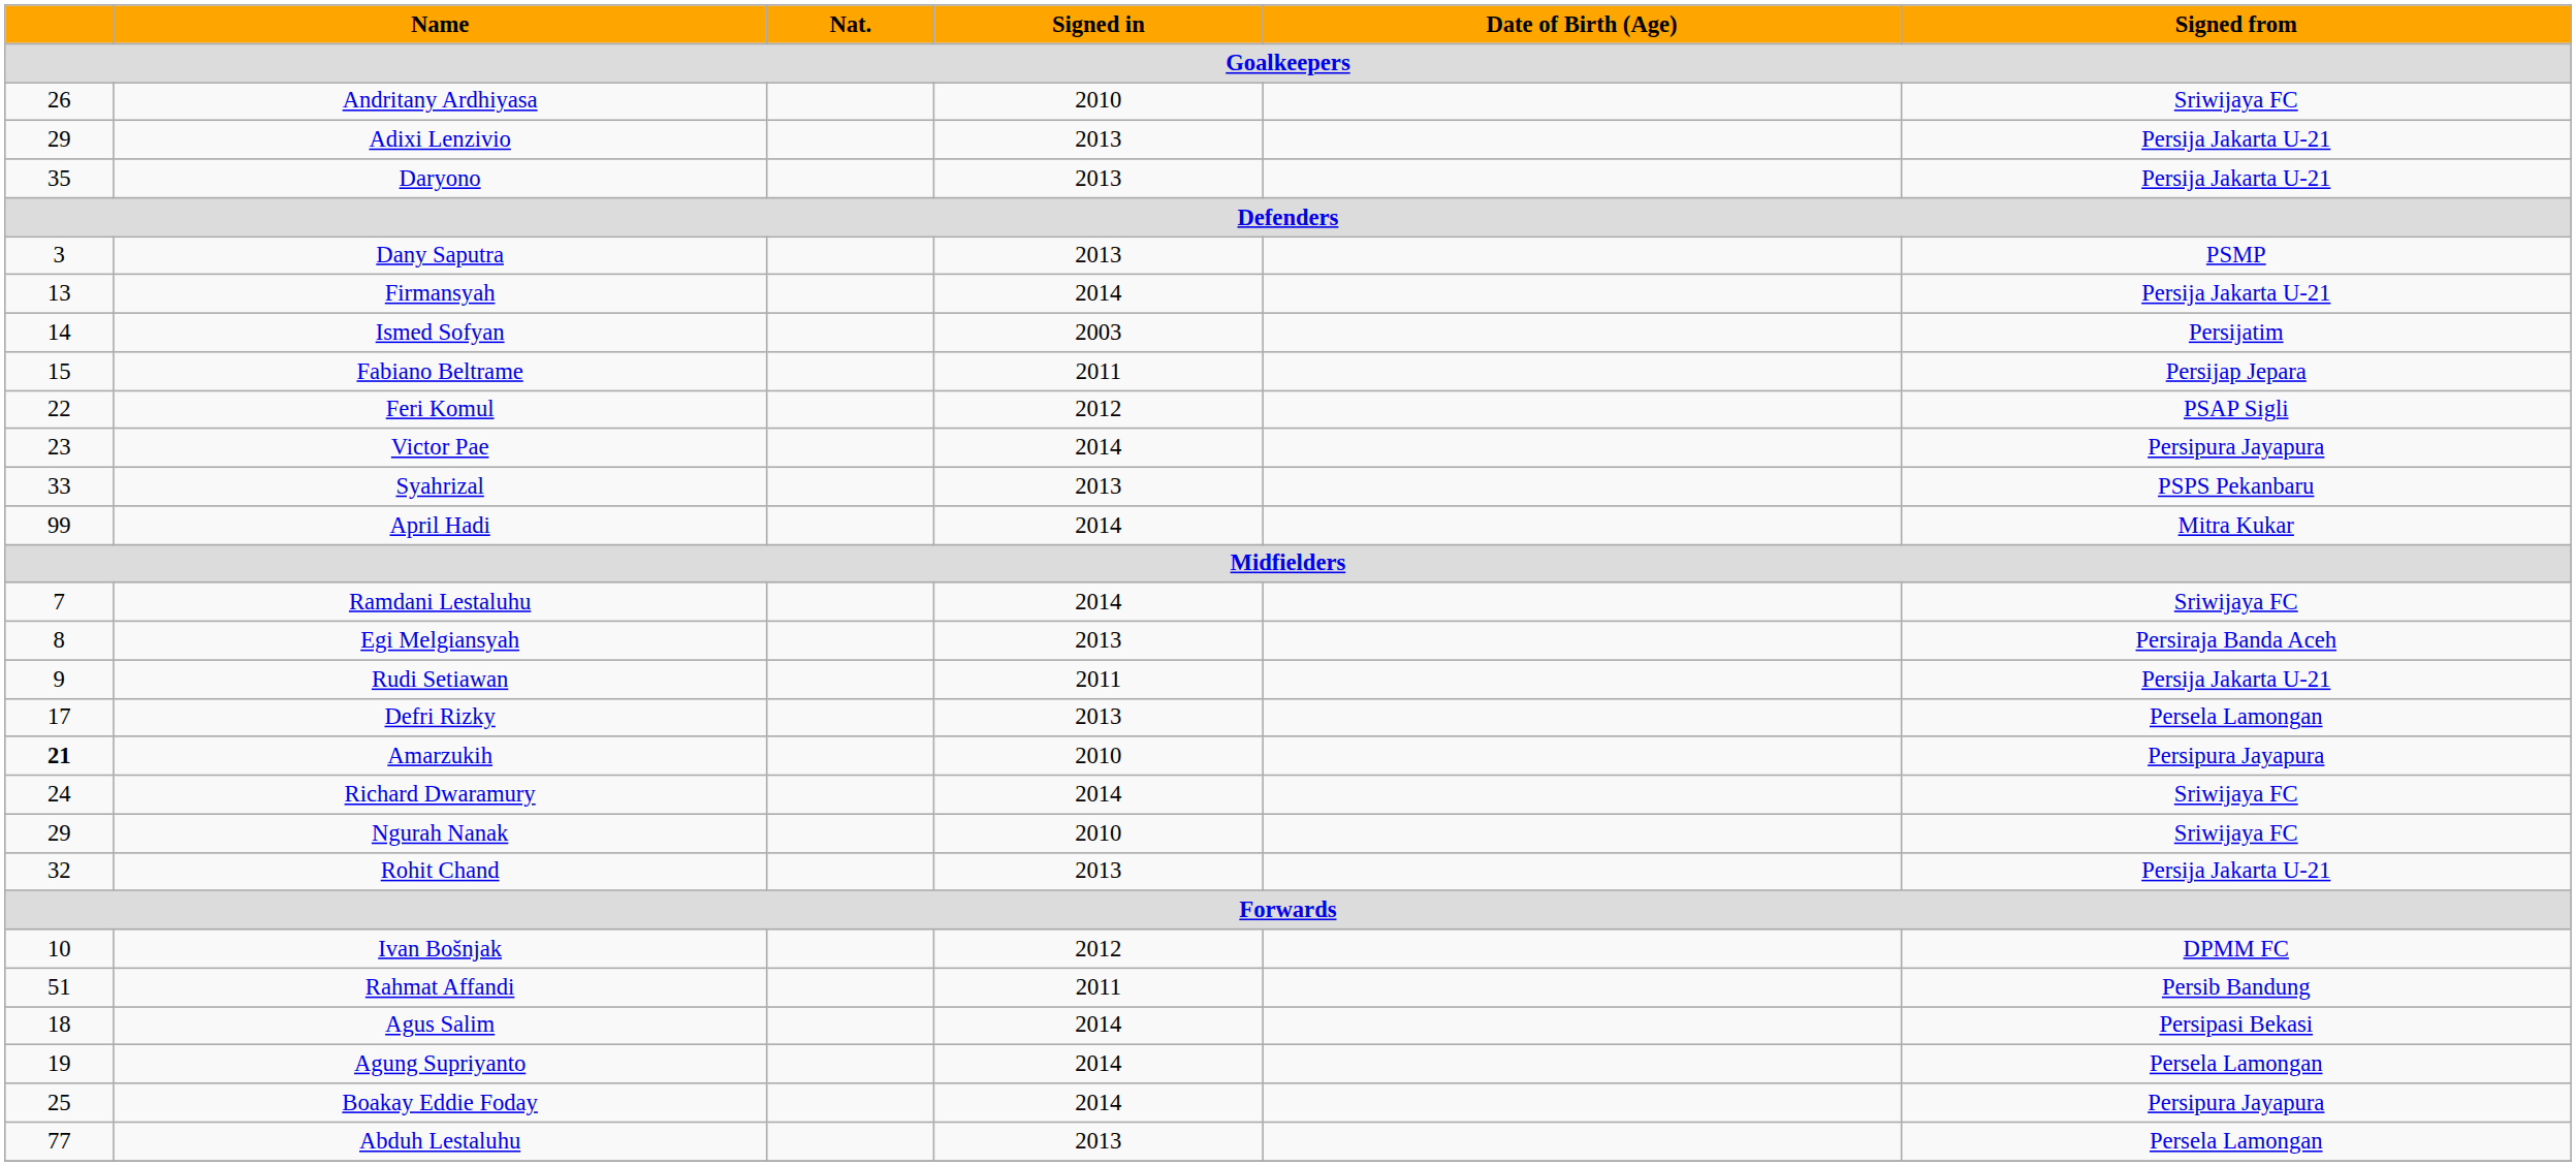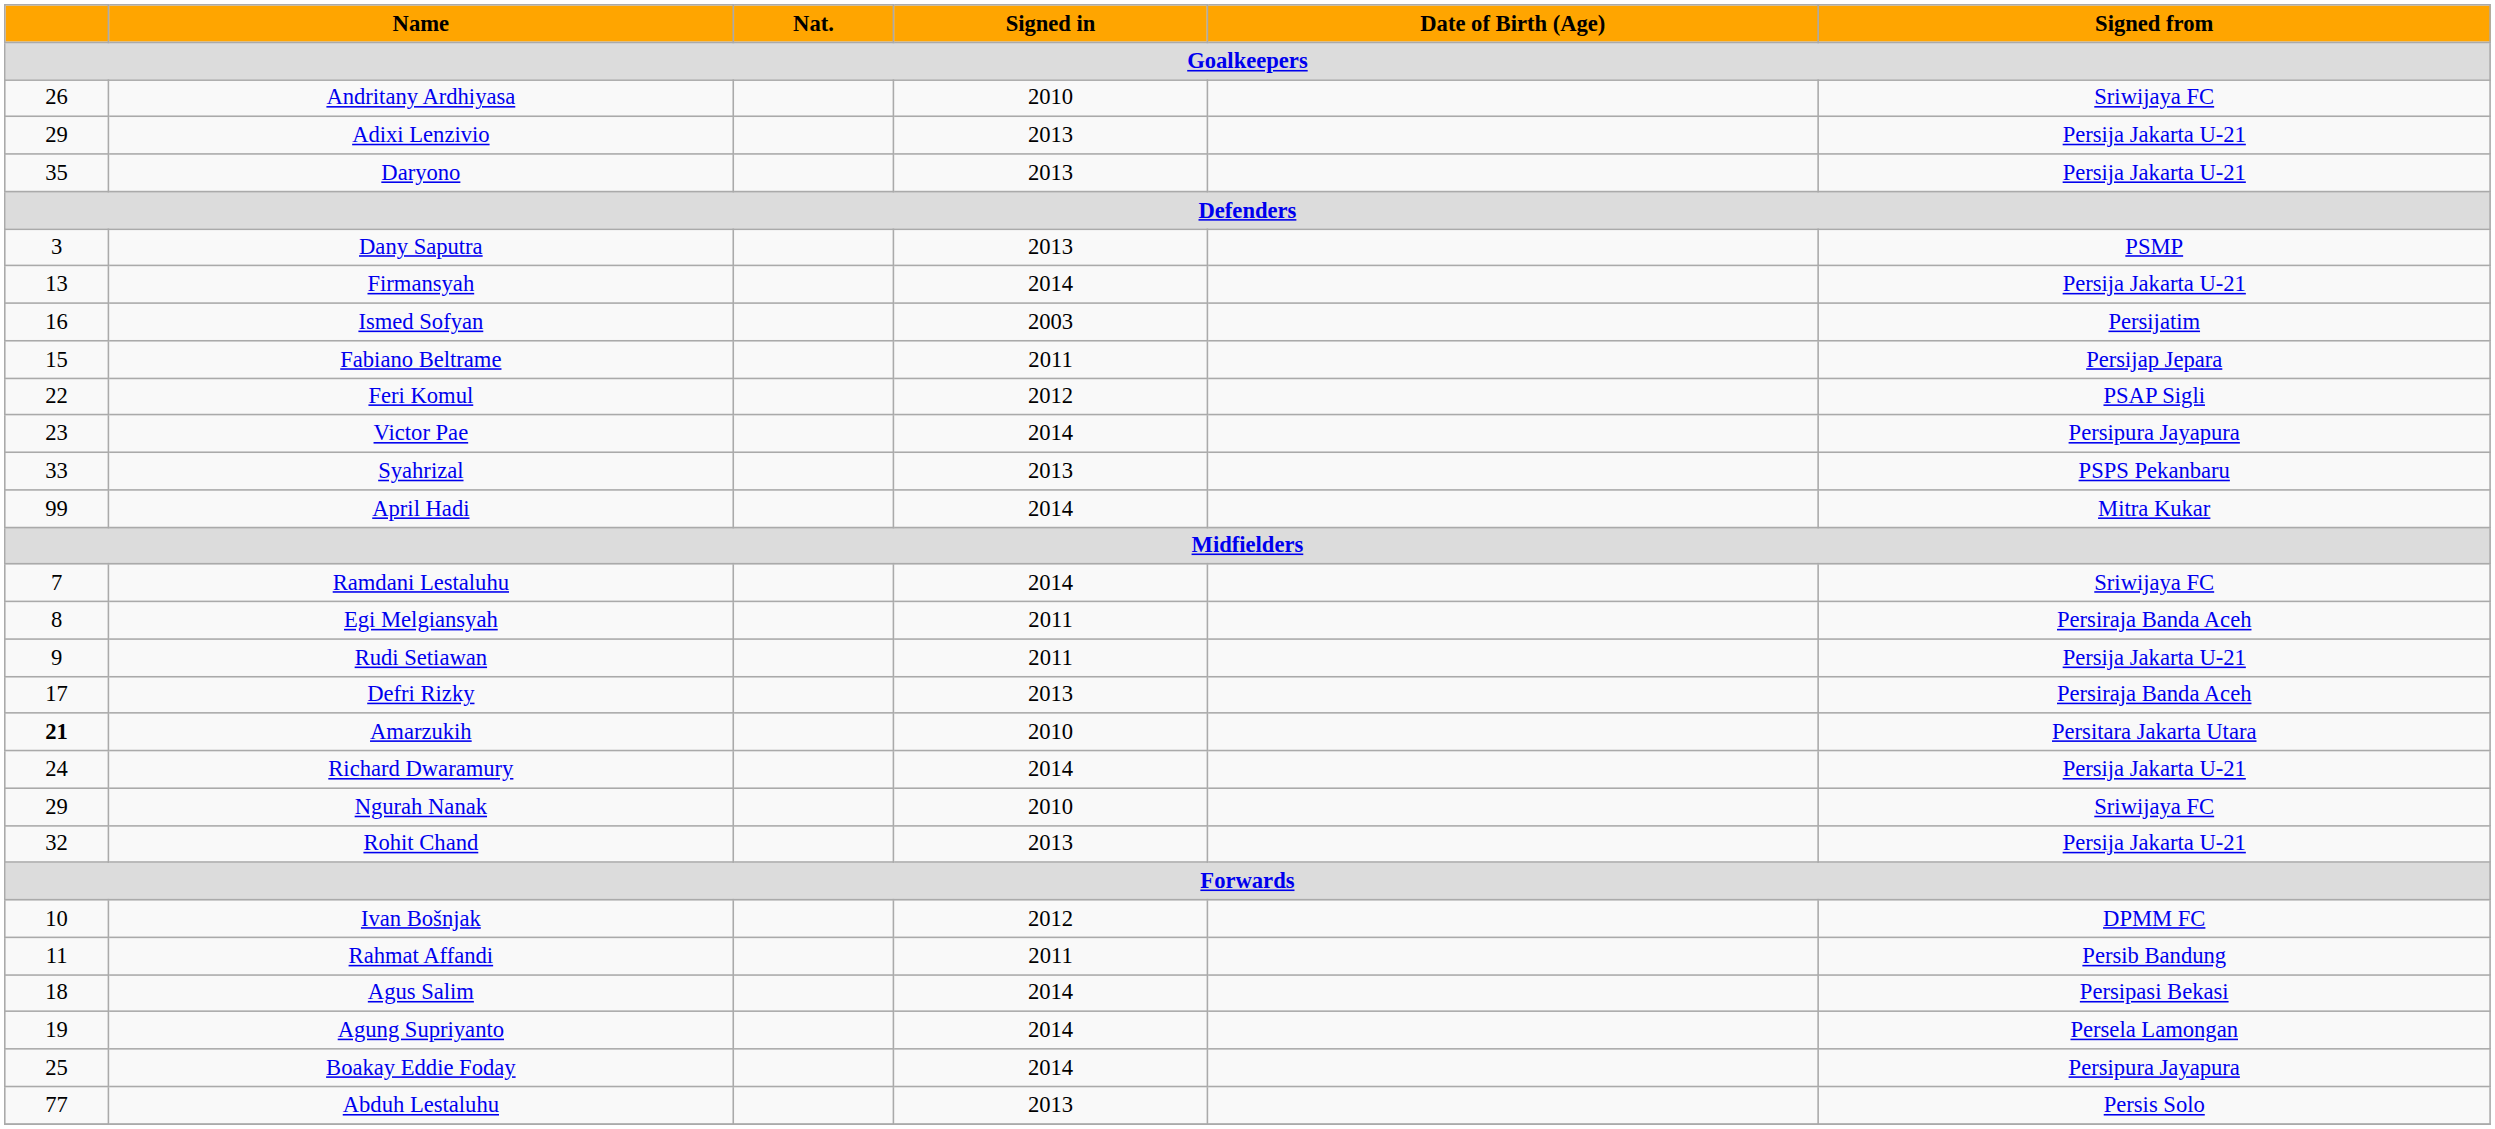Ismed Sofyan | column 1: 14 -> 16
Egi Melgiansyah | Signed in: 2013 -> 2011
Defri Rizky | Signed from: Persela Lamongan -> Persiraja Banda Aceh
Amarzukih | Signed from: Persipura Jayapura -> Persitara Jakarta Utara
Richard Dwaramury | Signed from: Sriwijaya FC -> Persija Jakarta U-21
Rahmat Affandi | column 1: 51 -> 11
Abduh Lestaluhu | Signed from: Persela Lamongan -> Persis Solo
